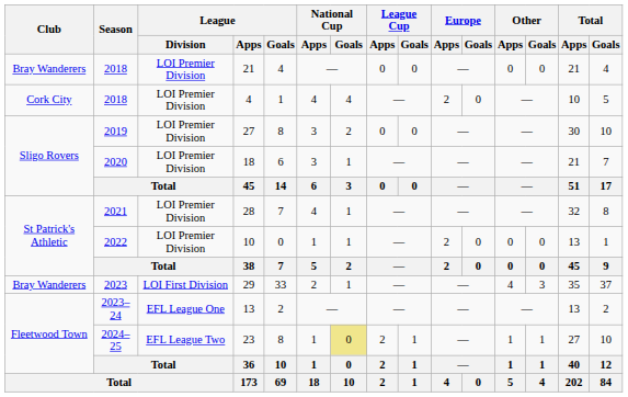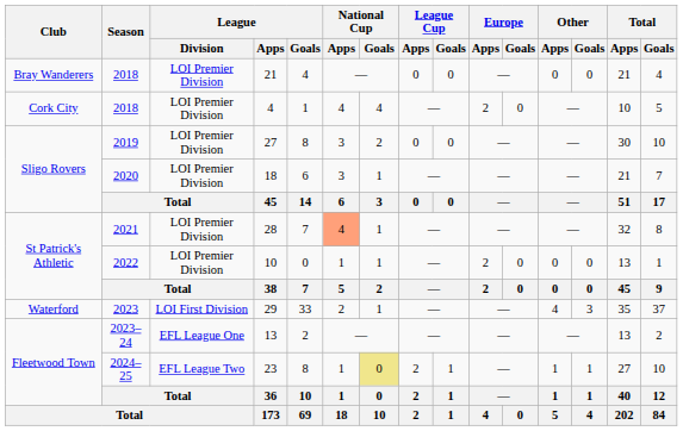28 | National Cup / Apps: no background -> lightsalmon background
29 | Club: Bray Wanderers -> Waterford
